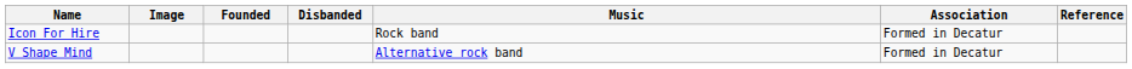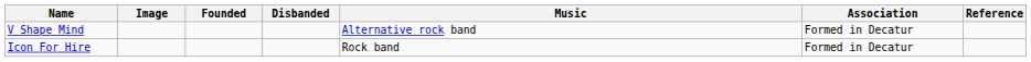rows swapped: Icon For Hire <-> V Shape Mind
